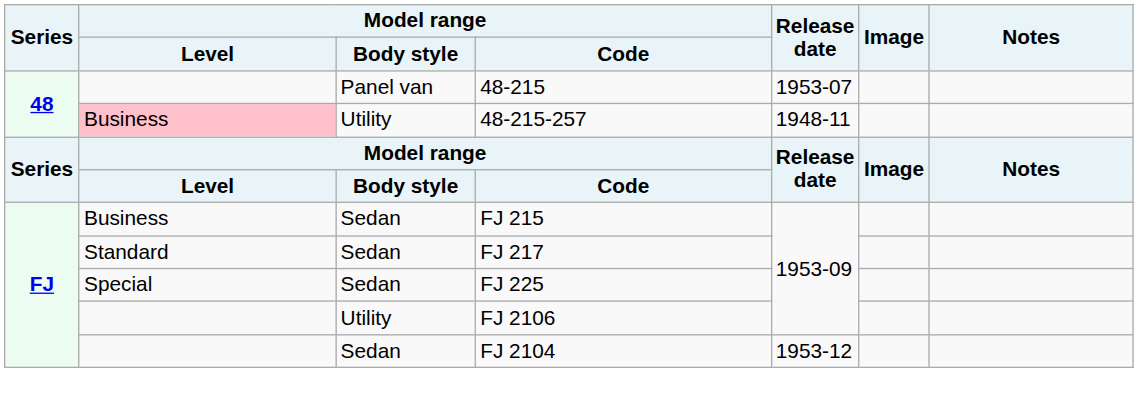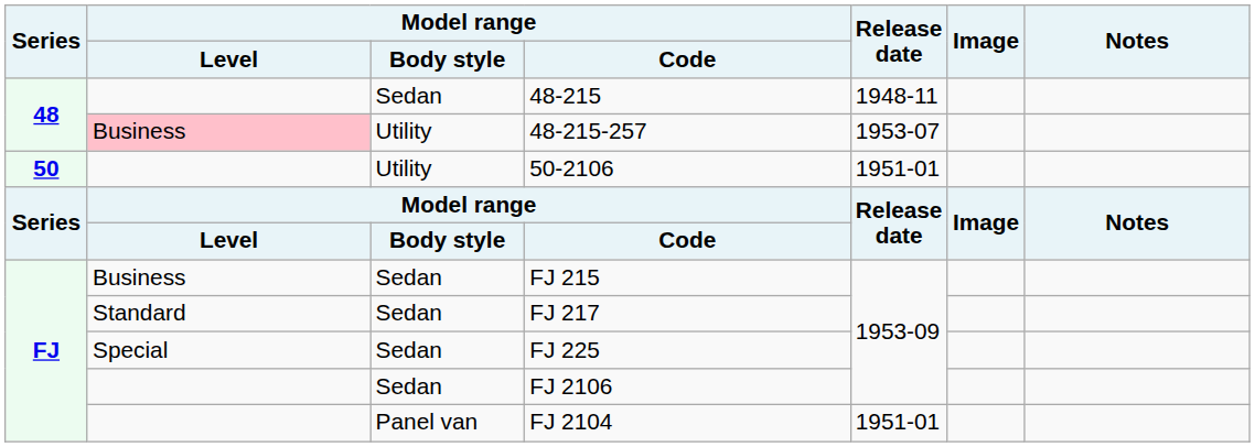48-215 | Model range / Body style: Panel van -> Sedan
48-215 | Release date: 1953-07 -> 1948-11
48-215-257 | Release date: 1948-11 -> 1953-07
+ row: 50 | Utility | 50-2106 | 1951-01
FJ 2106 | Model range / Body style: Utility -> Sedan
FJ 2104 | Model range / Body style: Sedan -> Panel van
FJ 2104 | Release date: 1953-12 -> 1951-01
